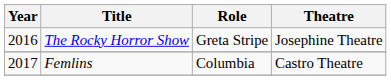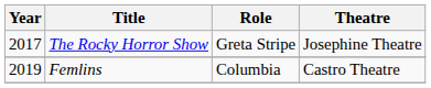The Rocky Horror Show | Year: 2016 -> 2017
Femlins | Year: 2017 -> 2019
